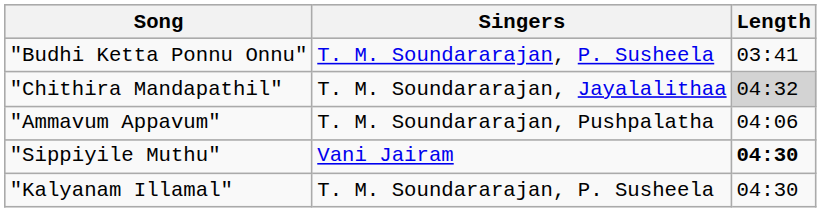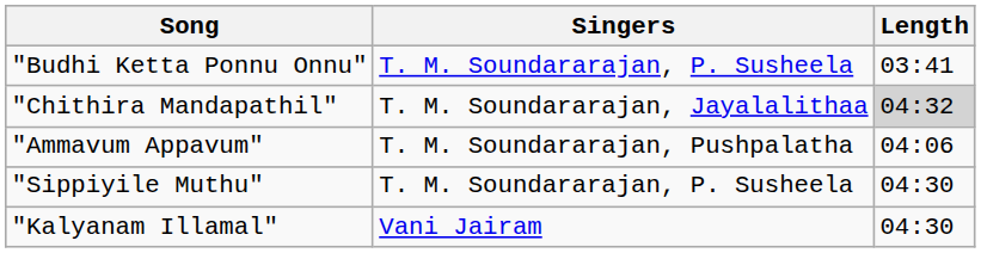"Sippiyile Muthu" | Singers: Vani Jairam -> T. M. Soundararajan, P. Susheela
"Sippiyile Muthu" | Length: bold -> normal
"Kalyanam Illamal" | Singers: T. M. Soundararajan, P. Susheela -> Vani Jairam
